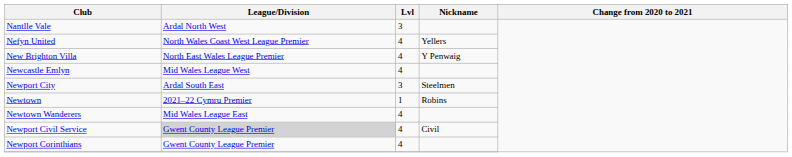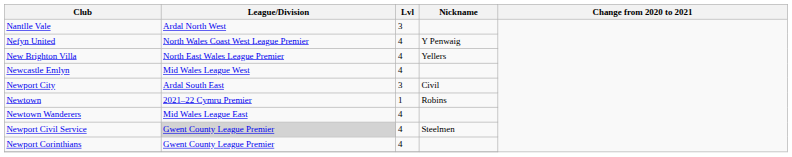Nefyn United | Nickname: Yellers -> Y Penwaig
New Brighton Villa | Nickname: Y Penwaig -> Yellers
Newport City | Nickname: Steelmen -> Civil
Newport Civil Service | Nickname: Civil -> Steelmen
